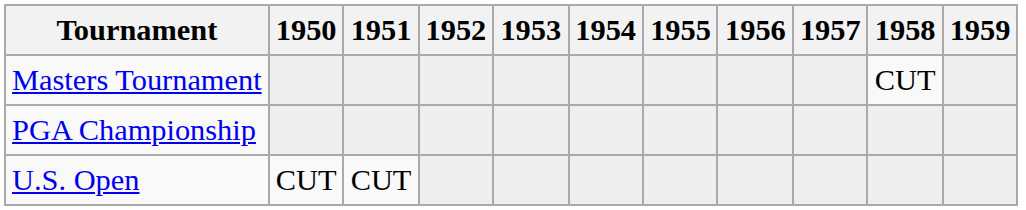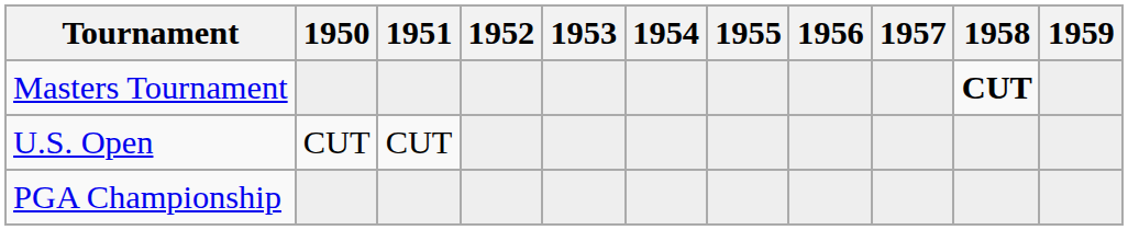Masters Tournament | 1958: normal -> bold
rows swapped: U.S. Open <-> PGA Championship
